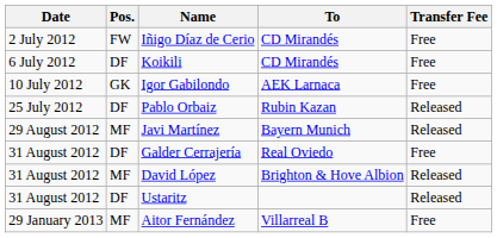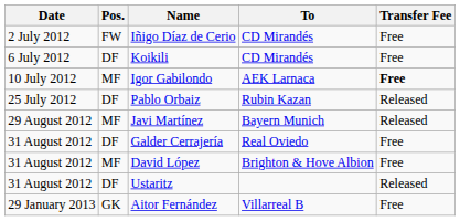Igor Gabilondo | Pos.: GK -> MF
Igor Gabilondo | Transfer Fee: normal -> bold
David López | Transfer Fee: Released -> Free
Aitor Fernández | Pos.: MF -> GK
